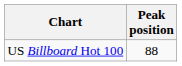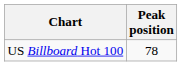US Billboard Hot 100 | Peak position: 88 -> 78
